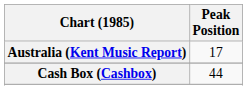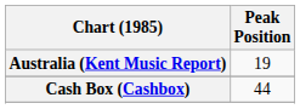Australia (Kent Music Report) | Peak Position: 17 -> 19
